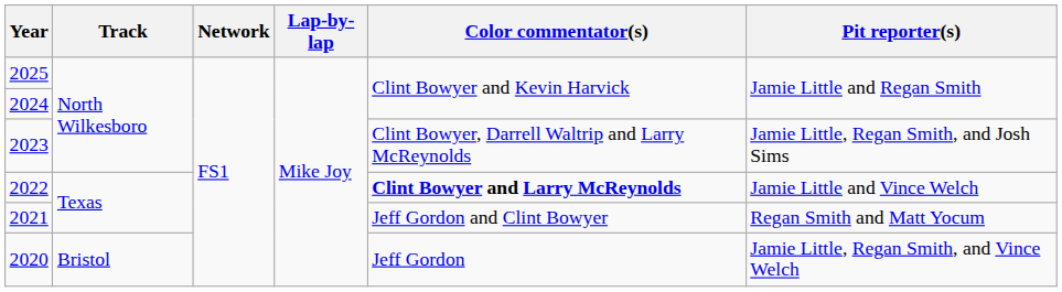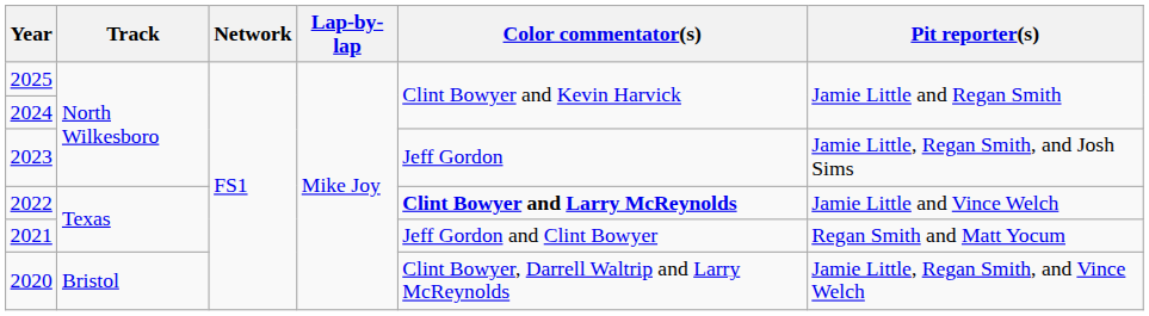2023 | Color commentator(s): Clint Bowyer, Darrell Waltrip and Larry McReynolds -> Jeff Gordon
2020 | Color commentator(s): Jeff Gordon -> Clint Bowyer, Darrell Waltrip and Larry McReynolds
